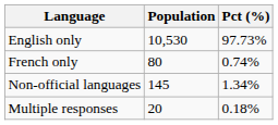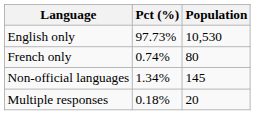columns swapped: Population <-> Pct (%)
